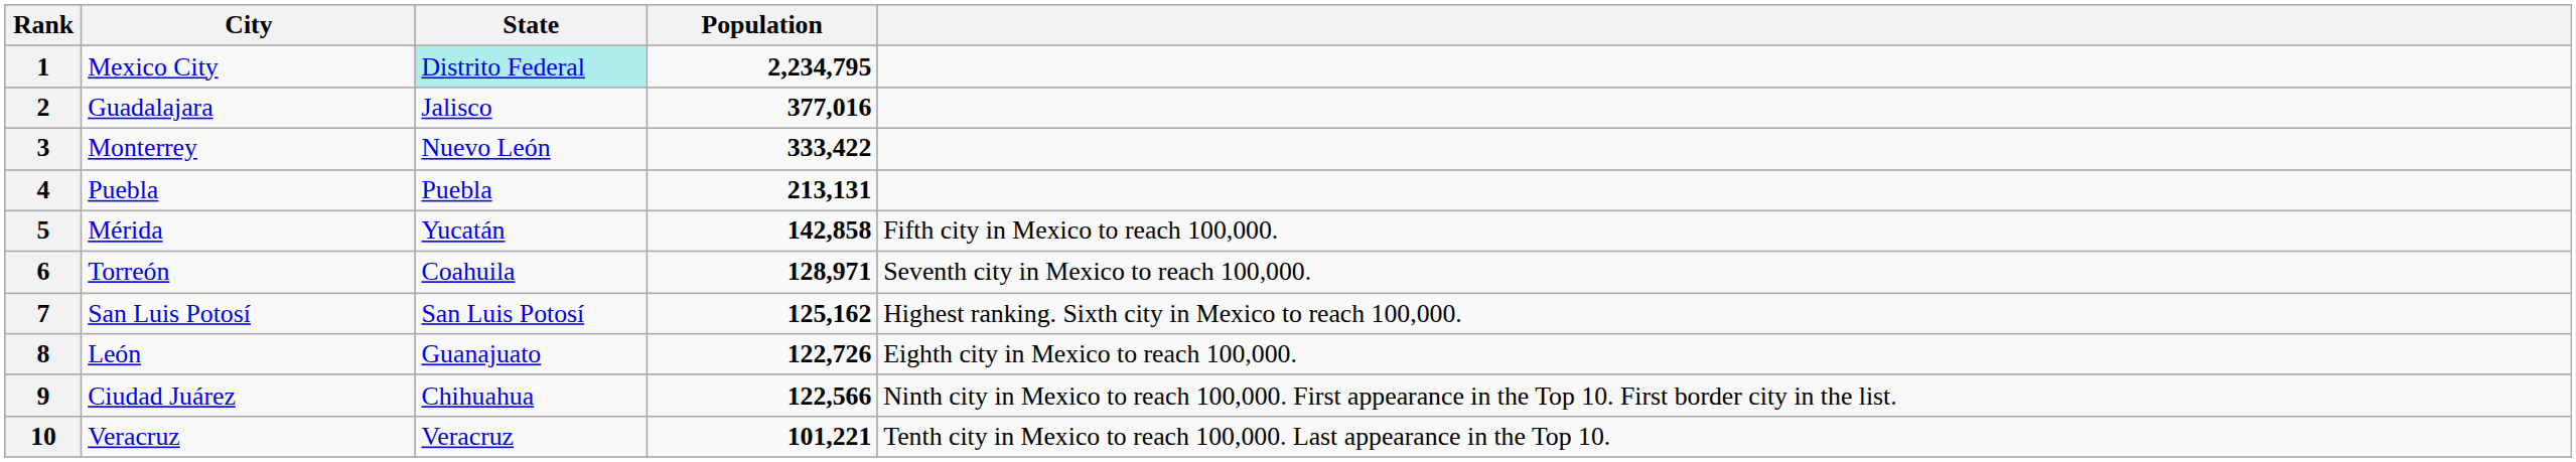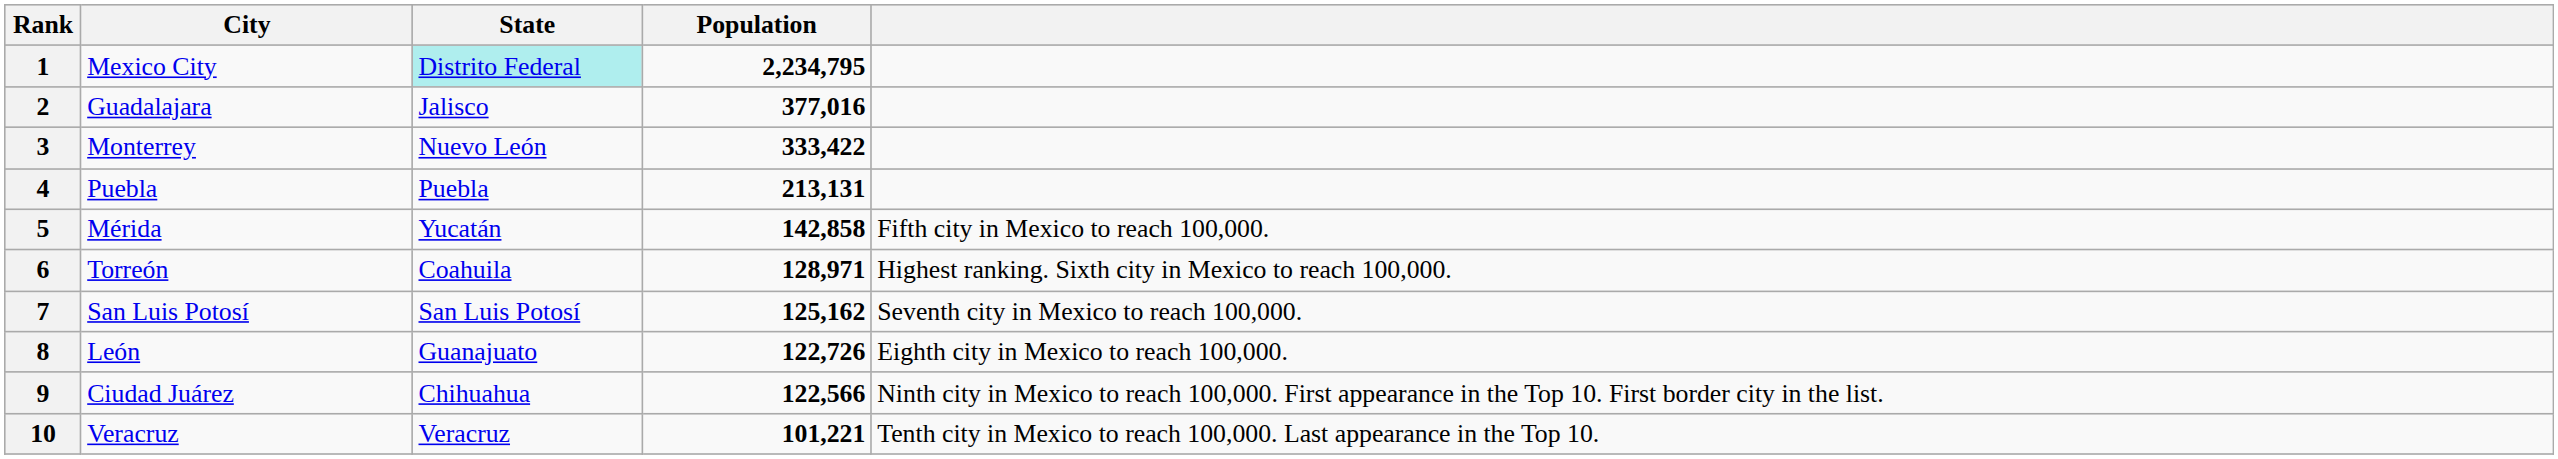6 | column 5: Seventh city in Mexico to reach 100,000. -> Highest ranking. Sixth city in Mexico to reach 100,000.
7 | column 5: Highest ranking. Sixth city in Mexico to reach 100,000. -> Seventh city in Mexico to reach 100,000.
